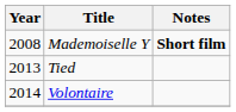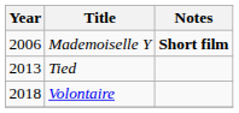Mademoiselle Y | Year: 2008 -> 2006
Volontaire | Year: 2014 -> 2018
